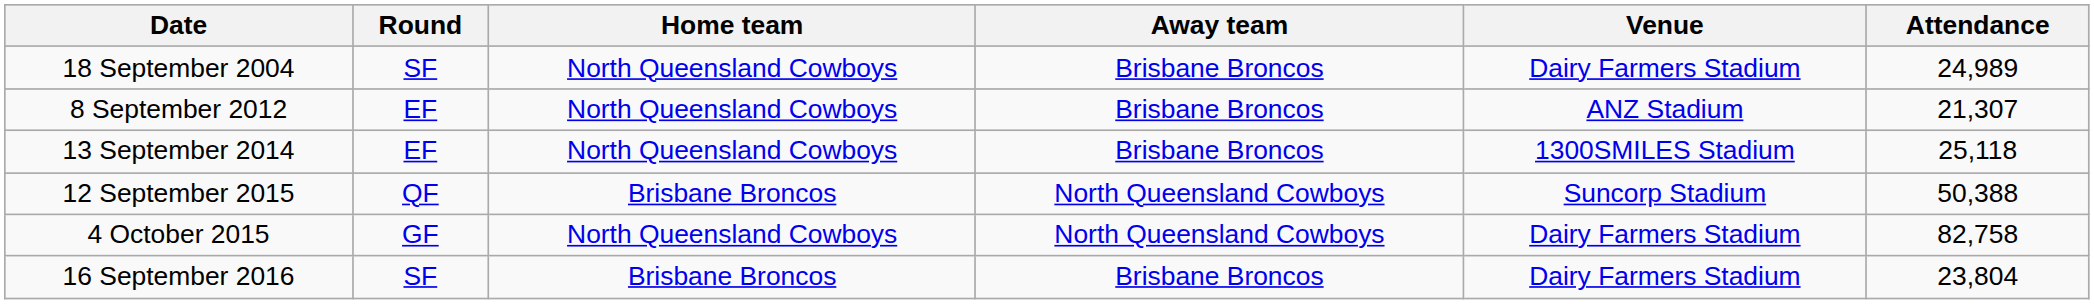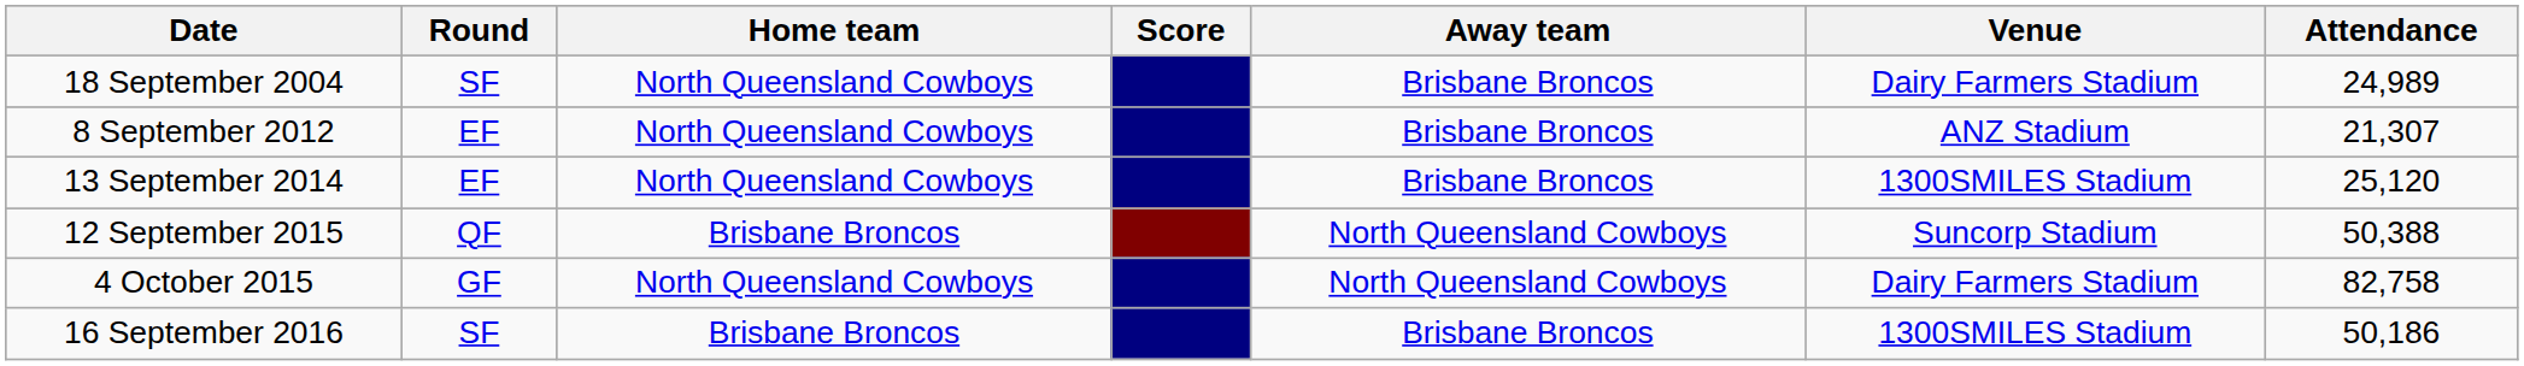+ column: Score
13 September 2014 | Attendance: 25,118 -> 25,120
16 September 2016 | Venue: Dairy Farmers Stadium -> 1300SMILES Stadium
16 September 2016 | Attendance: 23,804 -> 50,186
